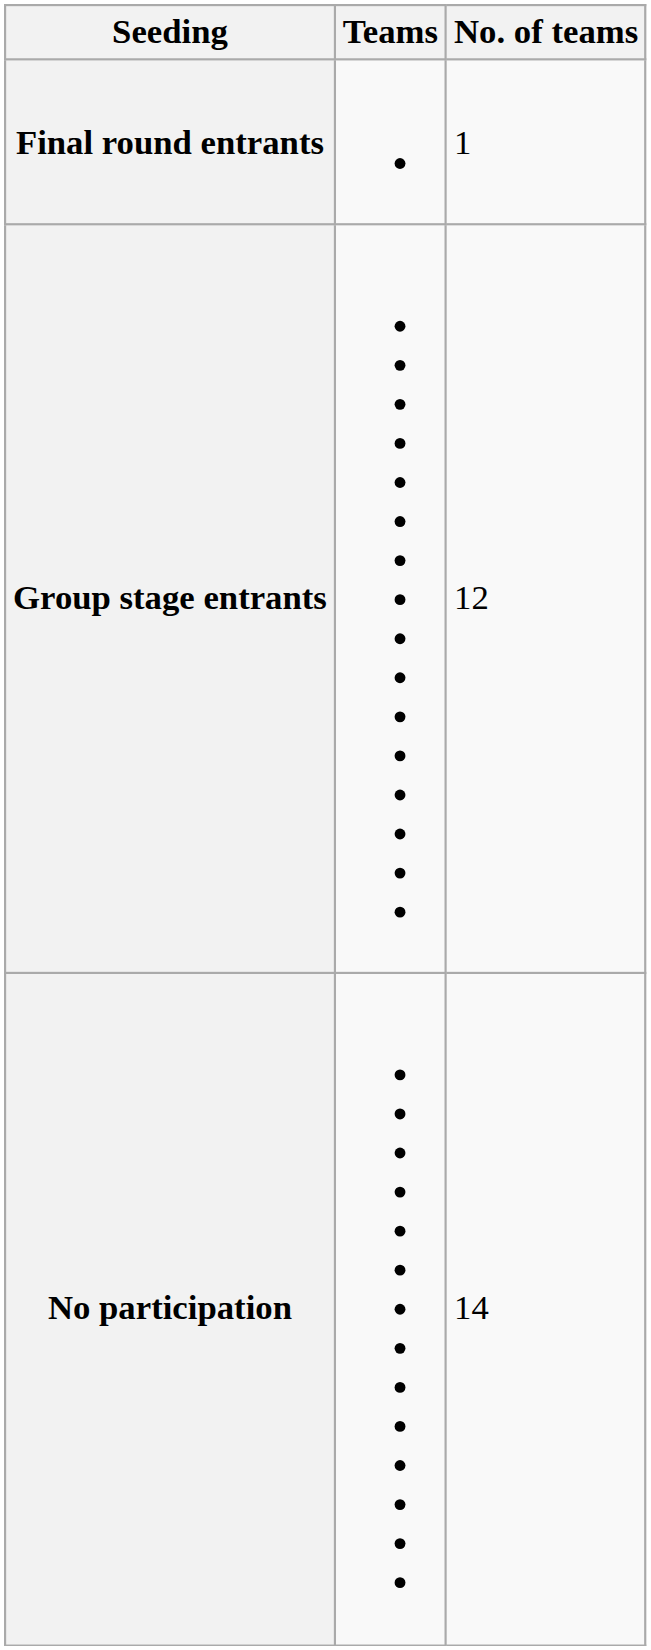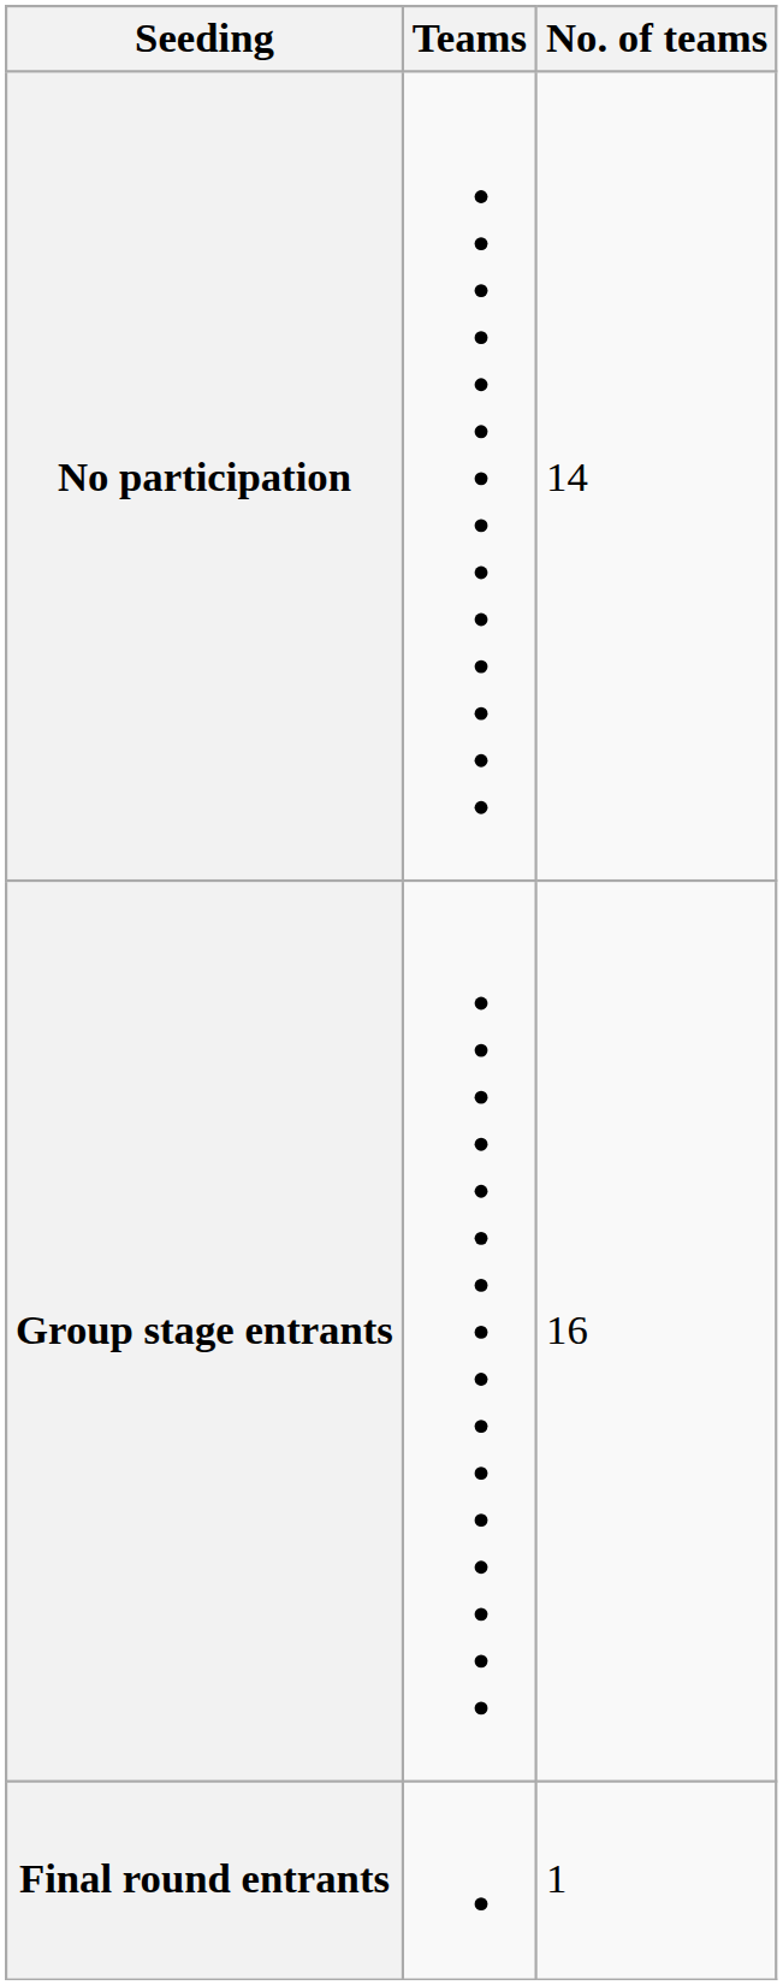rows swapped: No participation <-> Final round entrants
Group stage entrants | No. of teams: 12 -> 16
